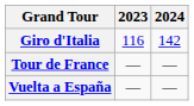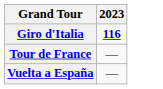- column: 2024 | 142 | — | —
Giro d'Italia | 2023: normal -> bold
